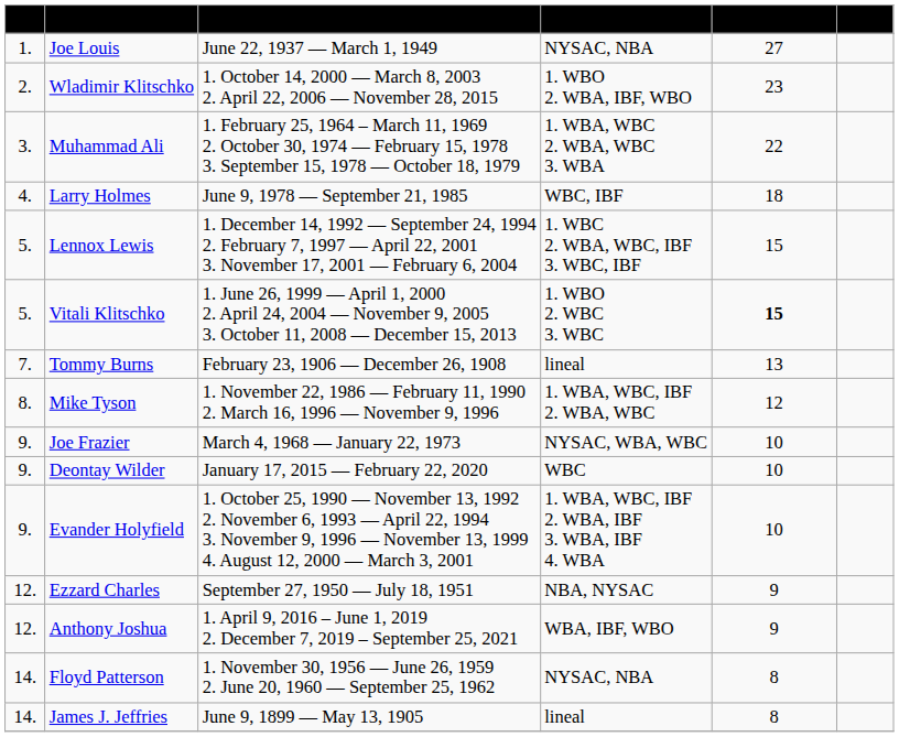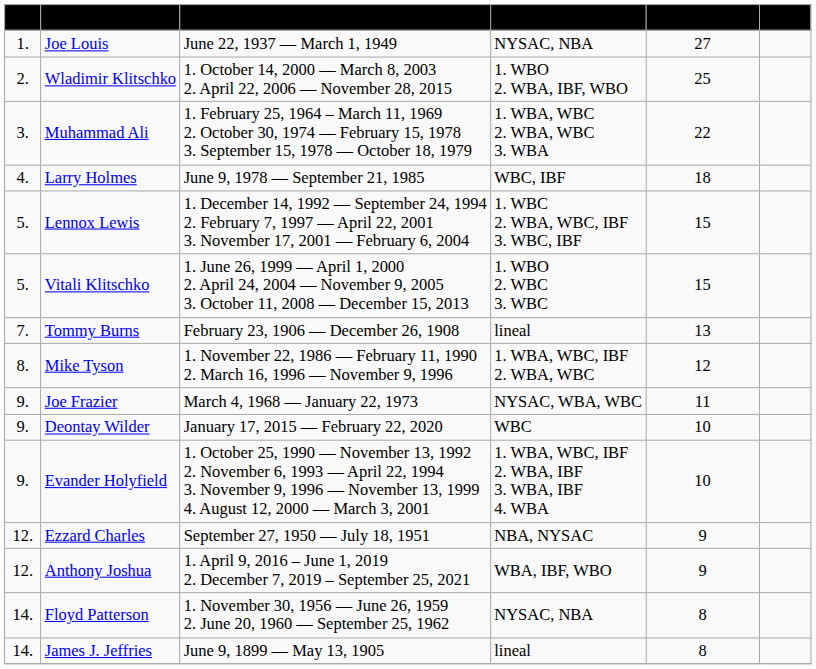Wladimir Klitschko | Title fight wins: 23 -> 25
Vitali Klitschko | Title fight wins: bold -> normal
Joe Frazier | Title fight wins: 10 -> 11
